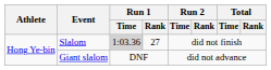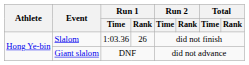Slalom | Run 1 / Time: lightgrey background -> no background
Slalom | Run 1 / Rank: 27 -> 26
